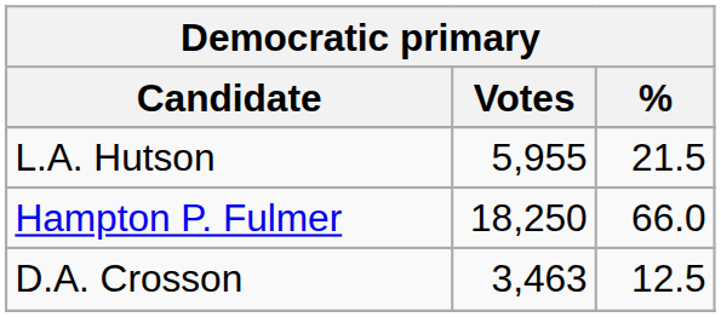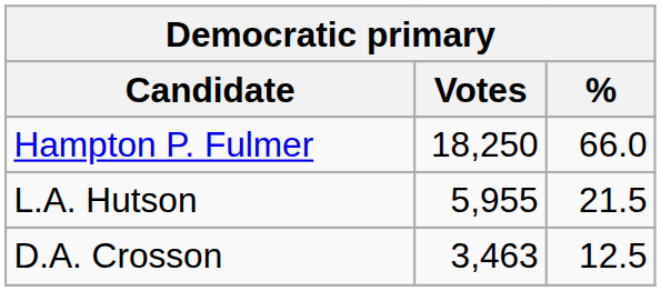rows swapped: Hampton P. Fulmer <-> L.A. Hutson
